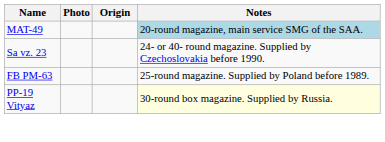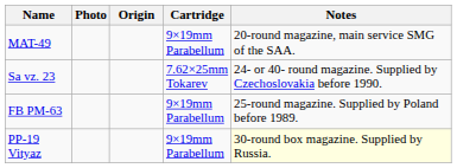+ column: Cartridge | 9×19mm Parabellum | 7.62×25mm Tokarev | 9×19mm Parabellum | 9×19mm Parabellum
MAT-49 | Notes: lightblue background -> no background
